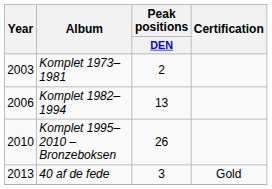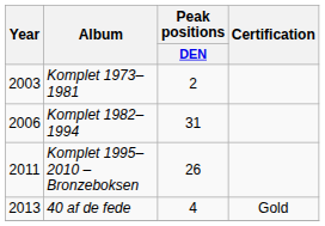Komplet 1982–1994 | Peak positions / DEN: 13 -> 31
Komplet 1995–2010 – Bronzeboksen | Year: 2010 -> 2011
40 af de fede | Peak positions / DEN: 3 -> 4
